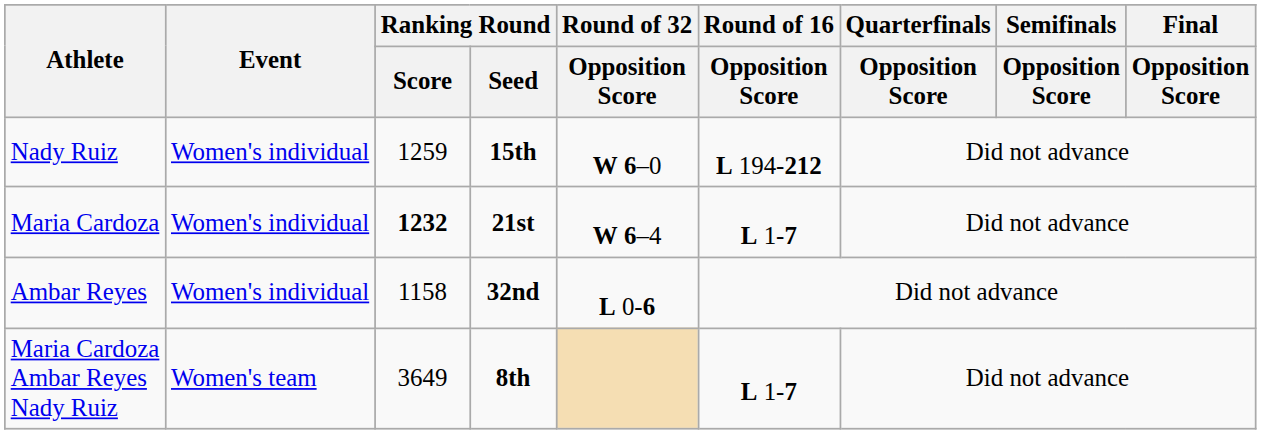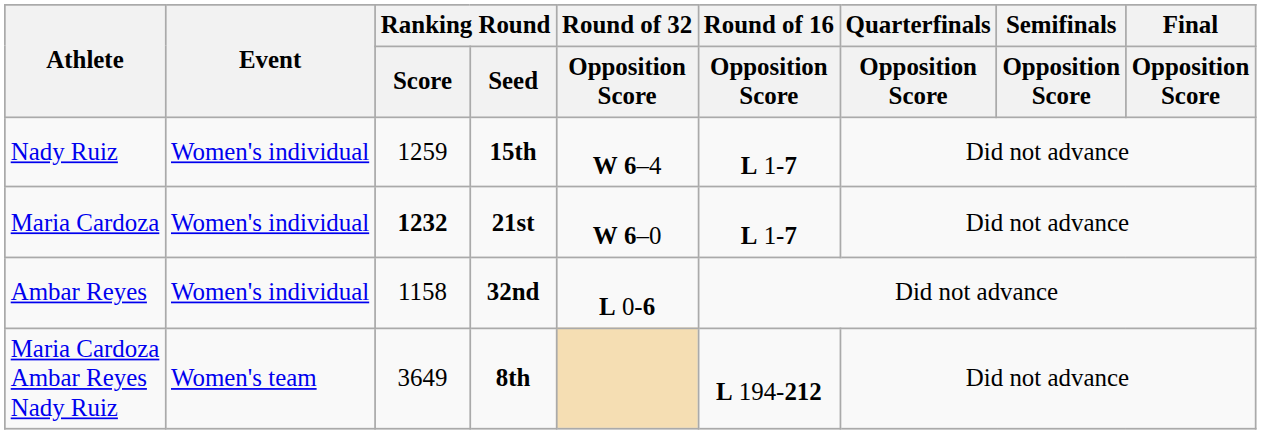Nady Ruiz | Round of 32 / Opposition Score: W 6–0 -> W 6–4
Nady Ruiz | Round of 16 / Opposition Score: L 194-212 -> L 1-7
Maria Cardoza | Round of 32 / Opposition Score: W 6–4 -> W 6–0
Maria Cardoza Ambar Reyes Nady Ruiz | Round of 16 / Opposition Score: L 1-7 -> L 194-212
